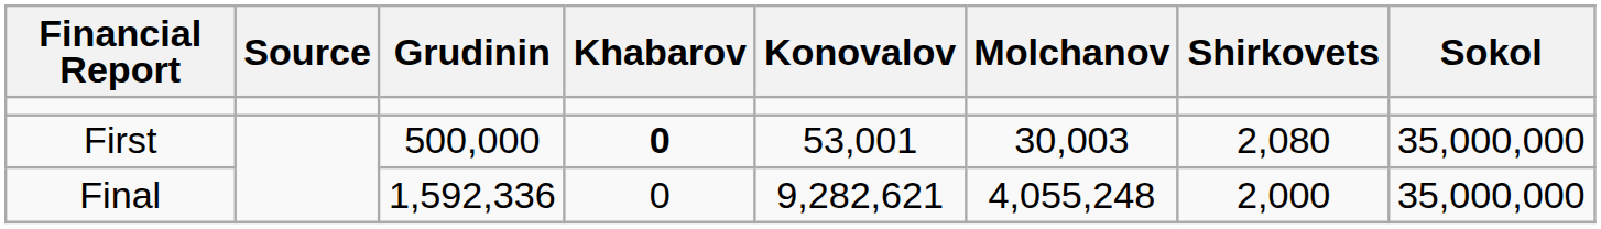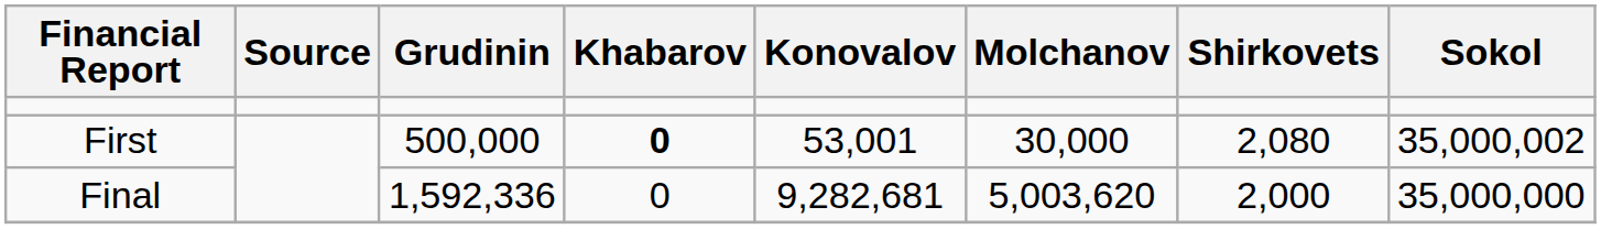First | Molchanov: 30,003 -> 30,000
First | Sokol: 35,000,000 -> 35,000,002
Final | Konovalov: 9,282,621 -> 9,282,681
Final | Molchanov: 4,055,248 -> 5,003,620
